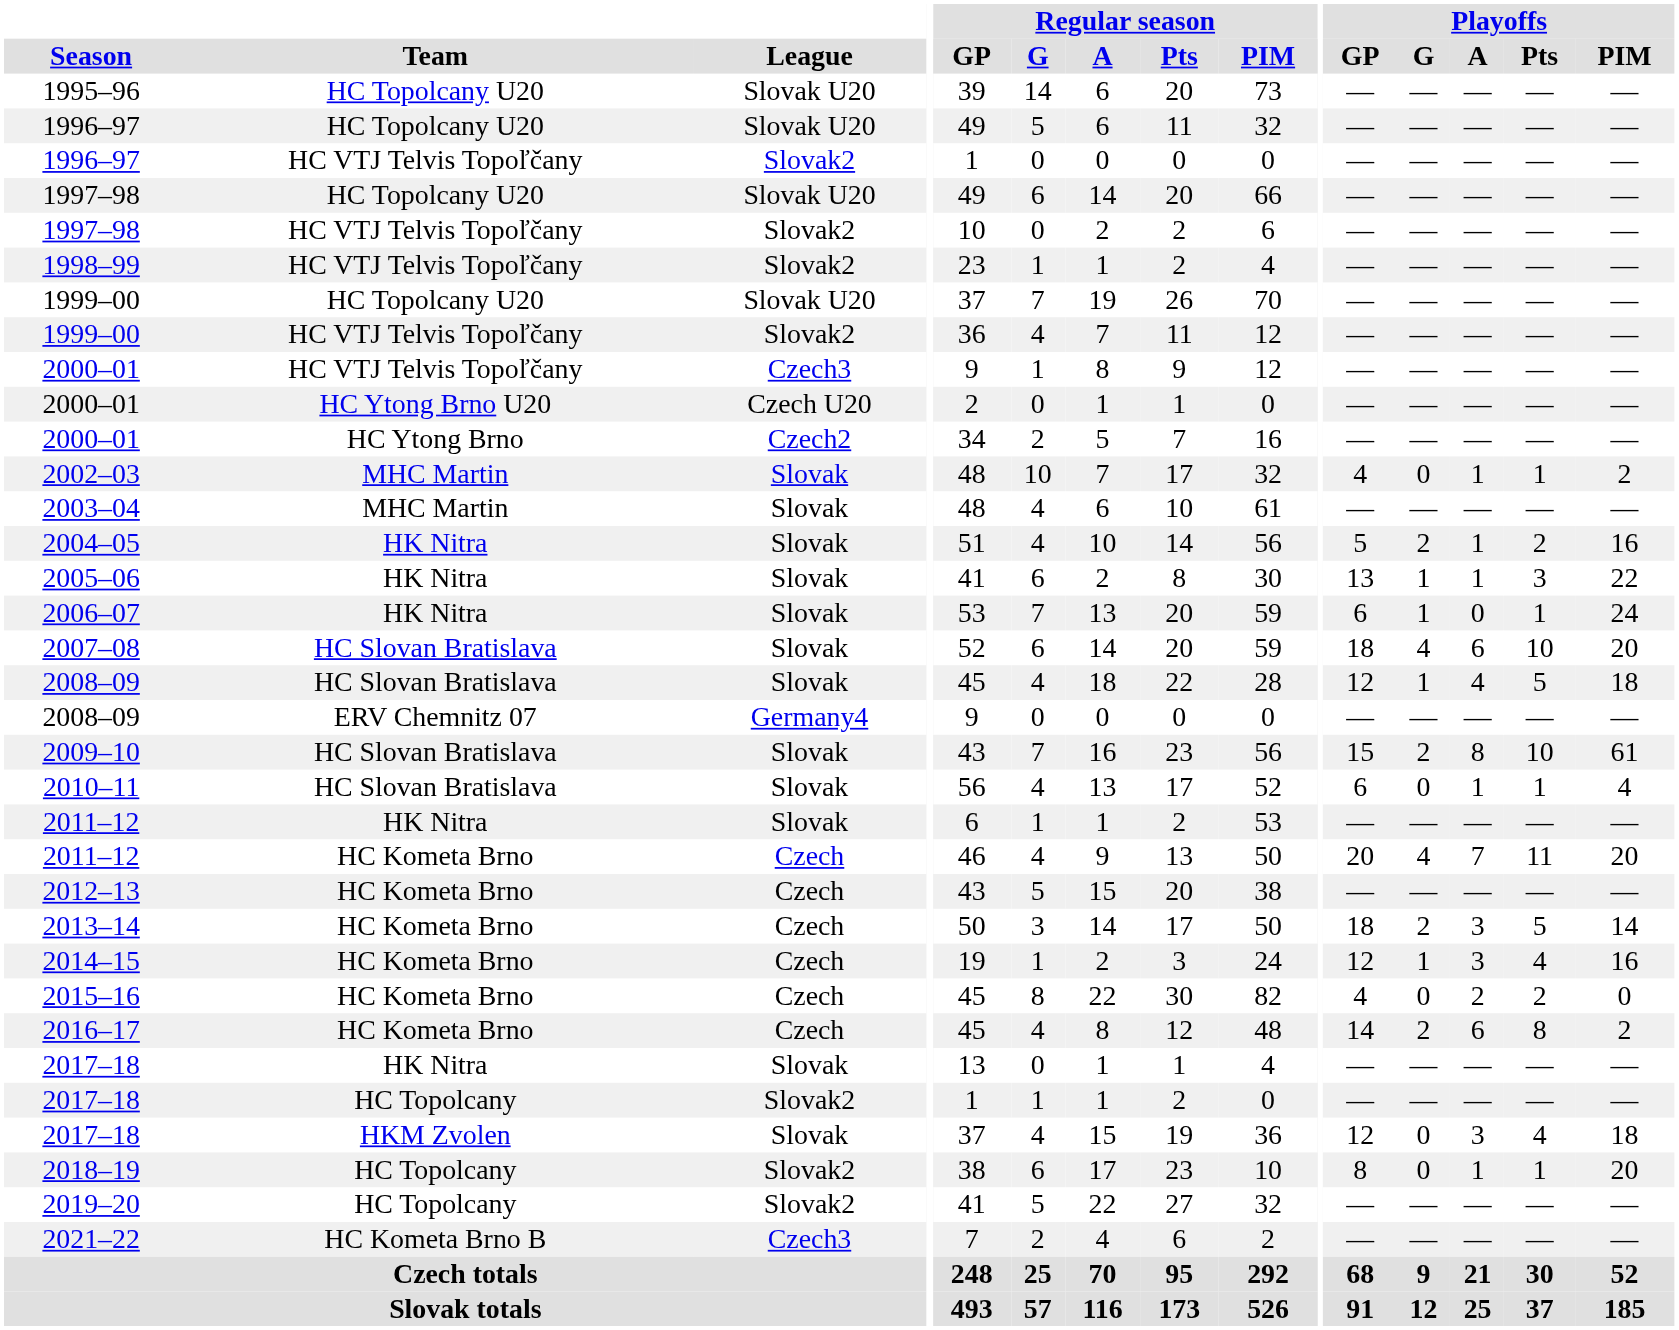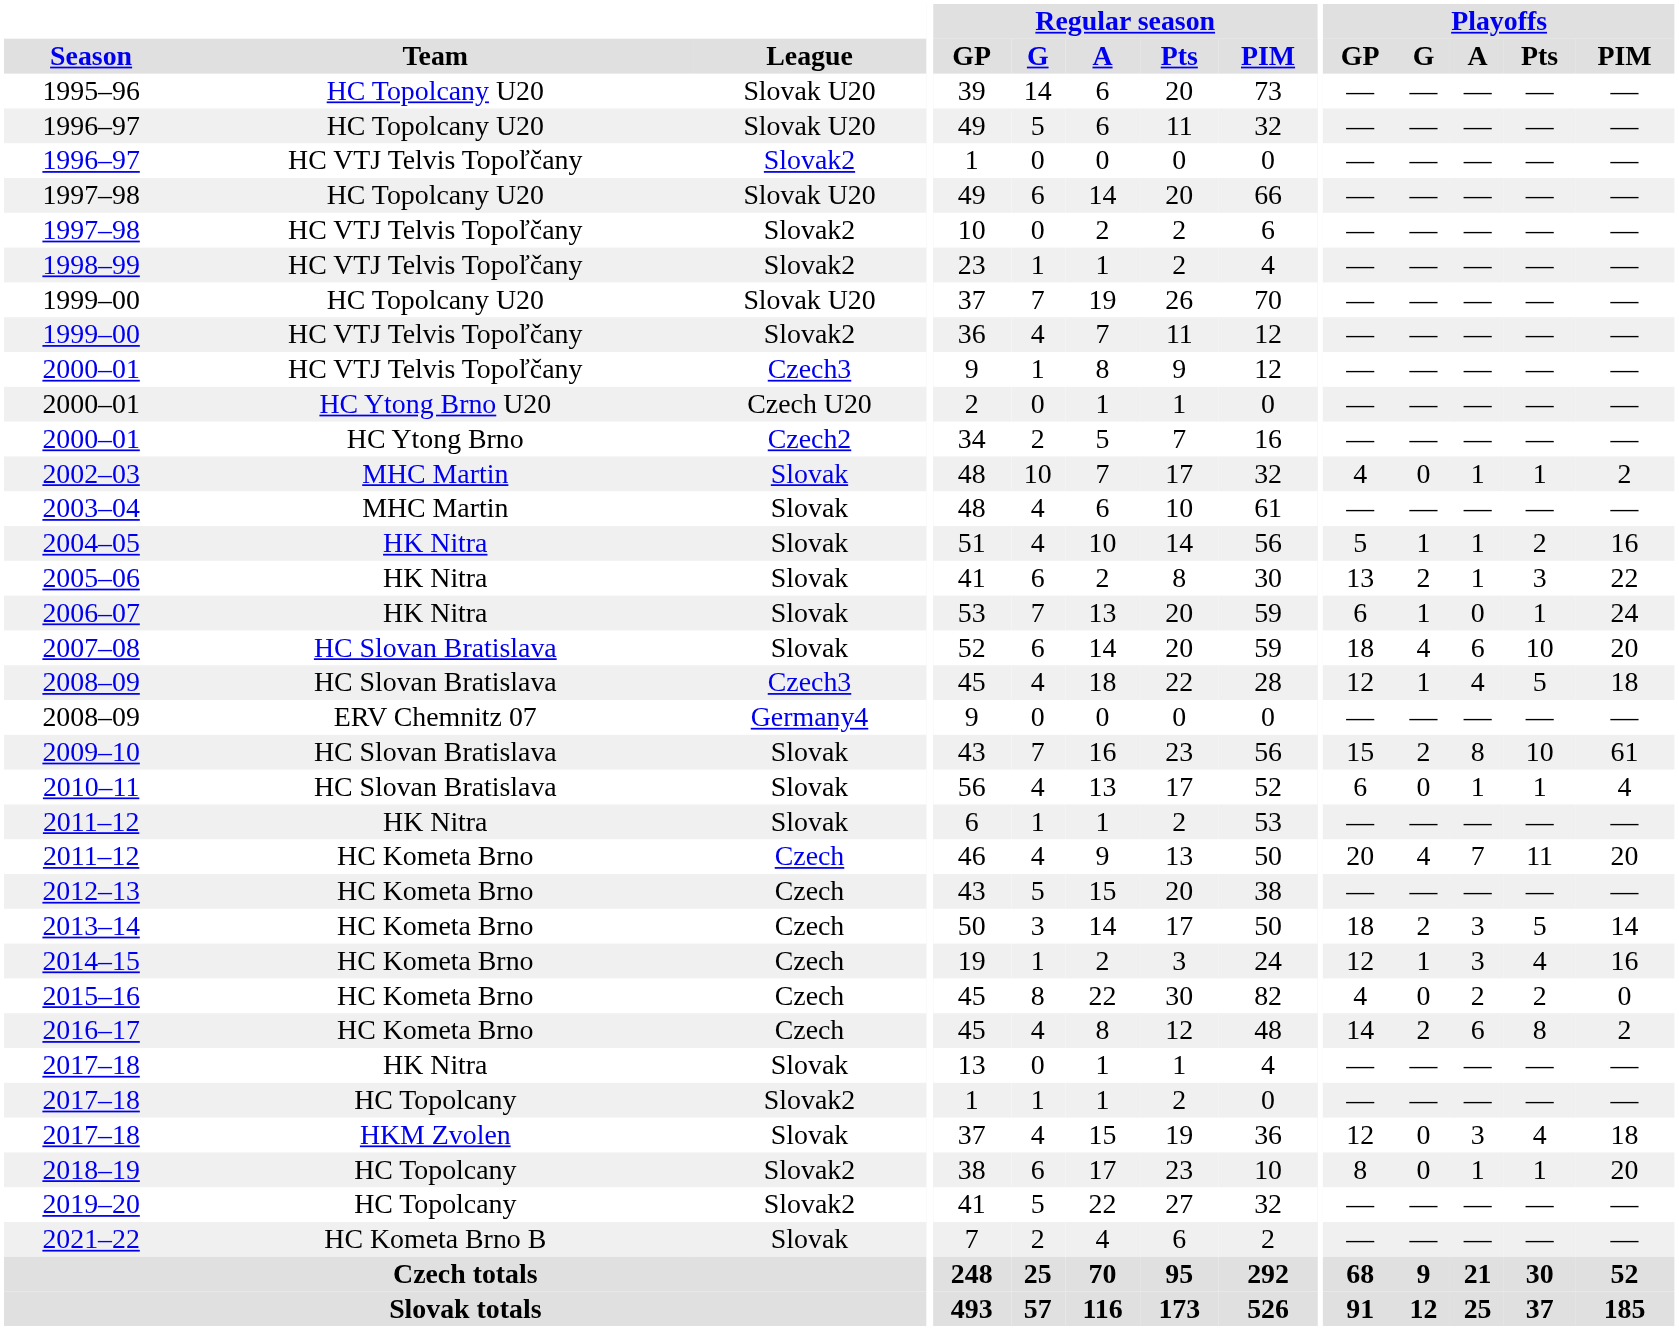2004–05 | Playoffs / G: 2 -> 1
2005–06 | Playoffs / G: 1 -> 2
2008–09 / HC Slovan Bratislava | League: Slovak -> Czech3
2021–22 | League: Czech3 -> Slovak
